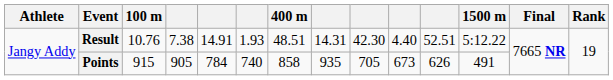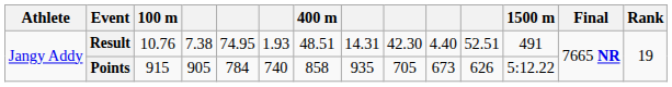Result | column 5: 14.91 -> 74.95
Result | 1500 m: 5:12.22 -> 491
Points | 1500 m: 491 -> 5:12.22
